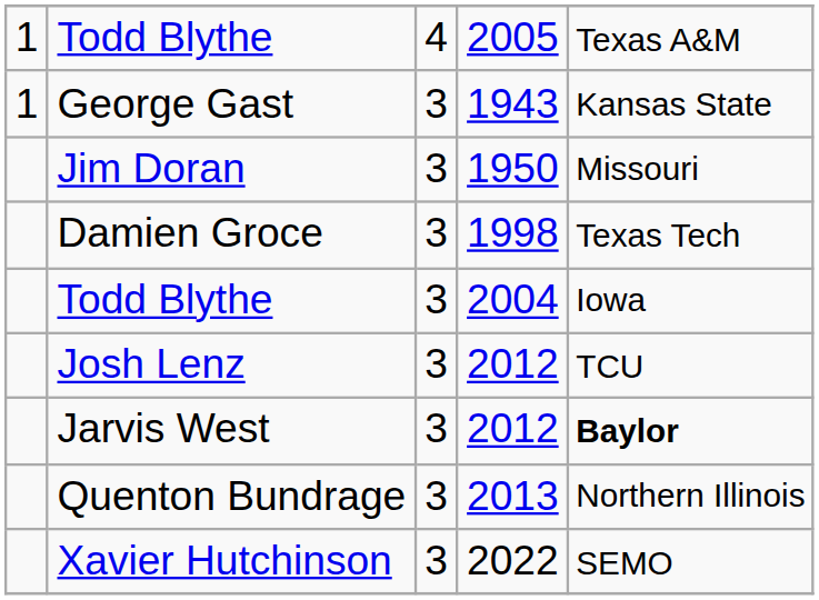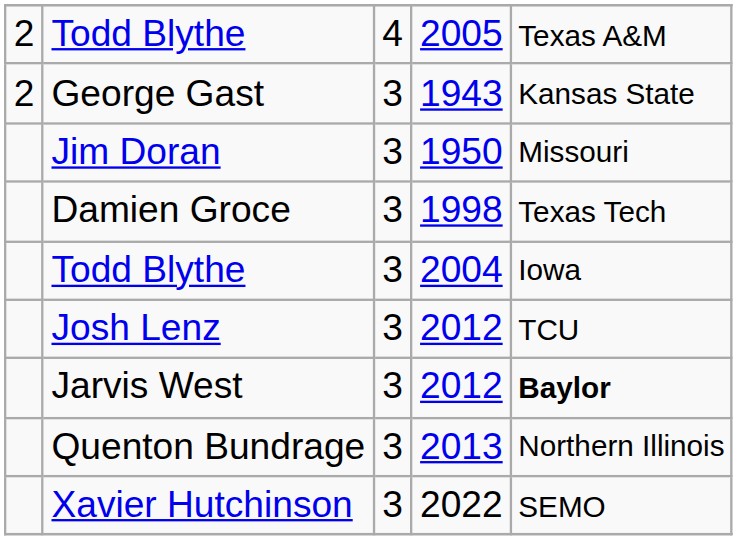Todd Blythe / 2005 | column 1: 1 -> 2
George Gast | column 1: 1 -> 2
